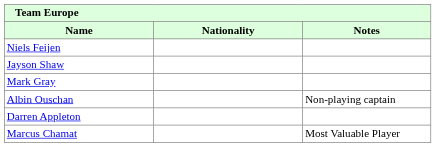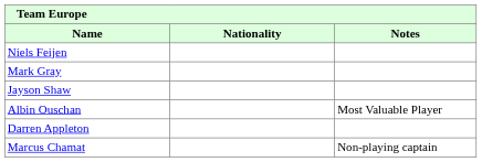rows swapped: Jayson Shaw <-> Mark Gray
Albin Ouschan | Notes: Non-playing captain -> Most Valuable Player
Marcus Chamat | Notes: Most Valuable Player -> Non-playing captain
